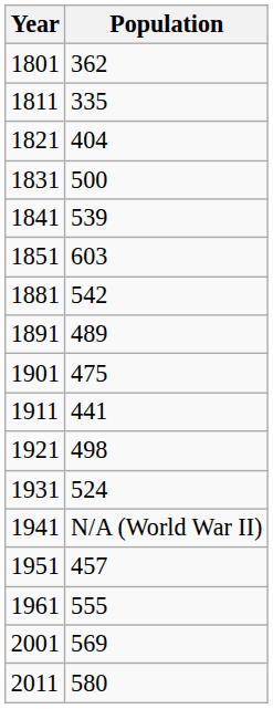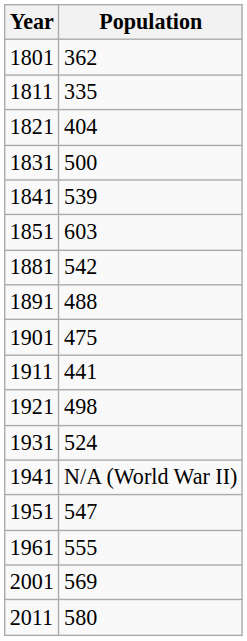1891 | Population: 489 -> 488
1951 | Population: 457 -> 547
